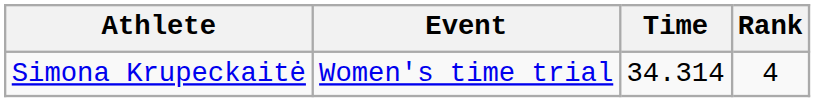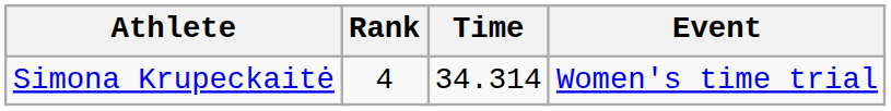columns swapped: Event <-> Rank
